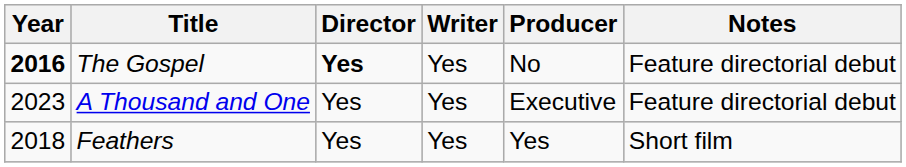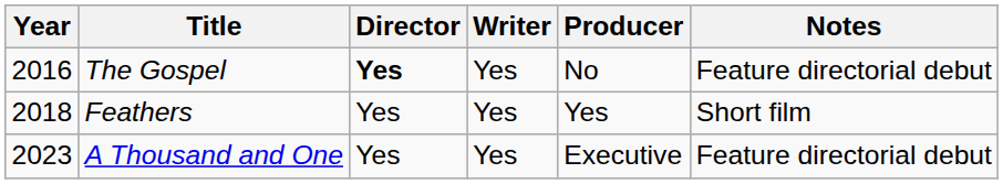The Gospel | Year: bold -> normal
rows swapped: Feathers <-> A Thousand and One
